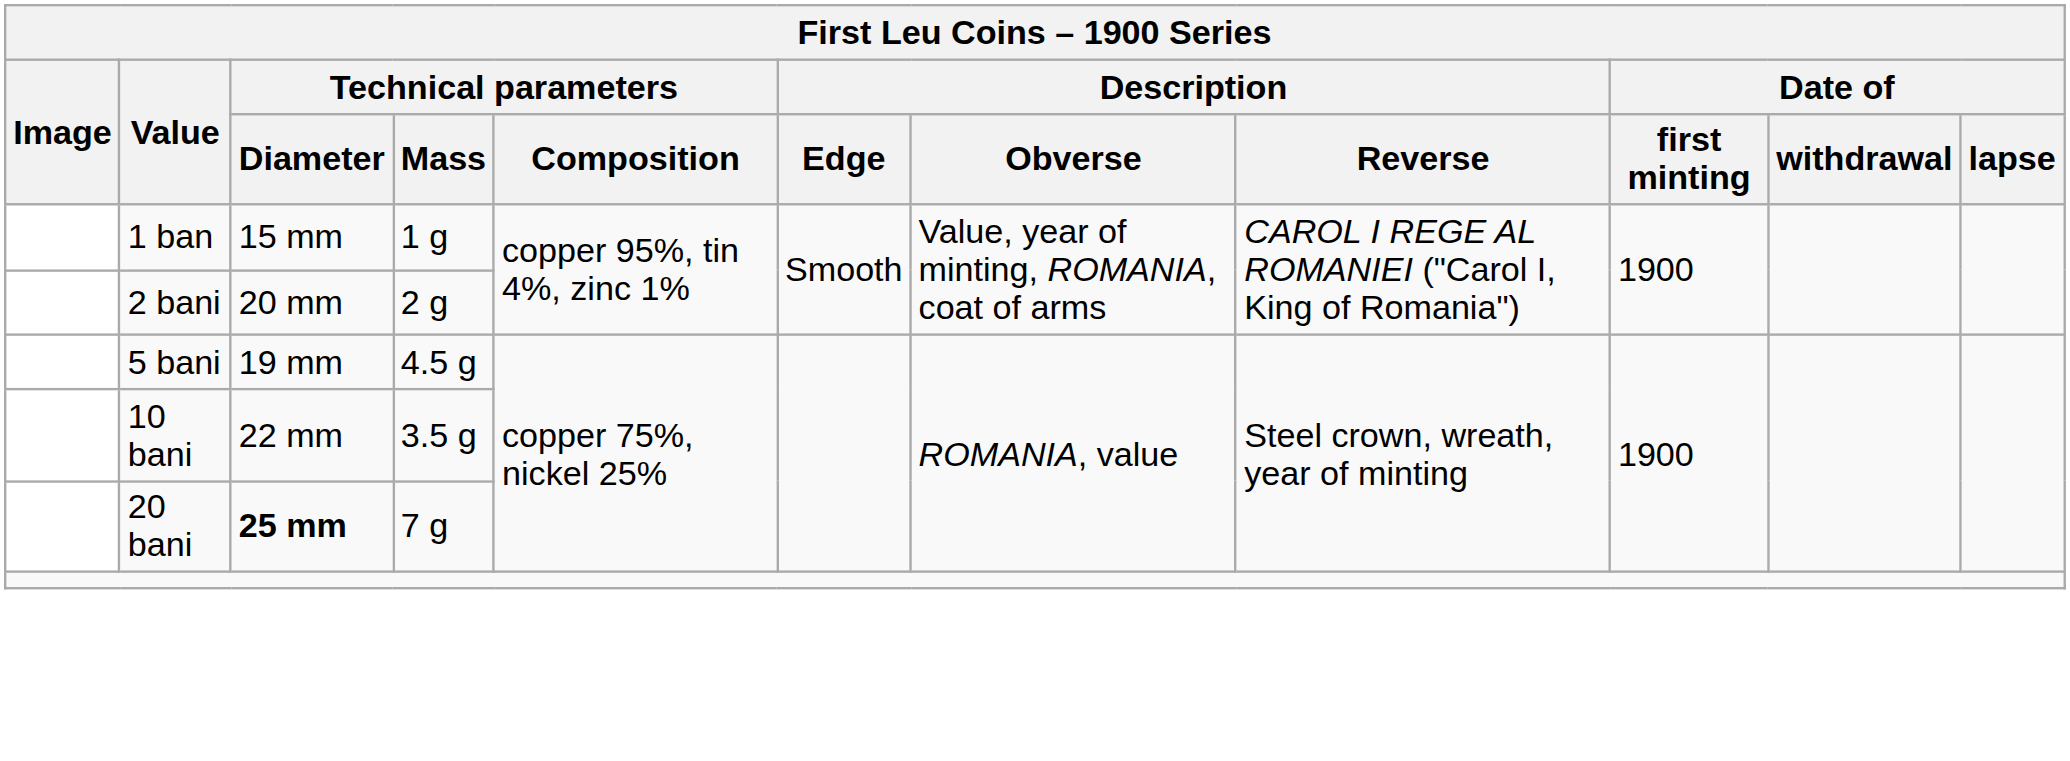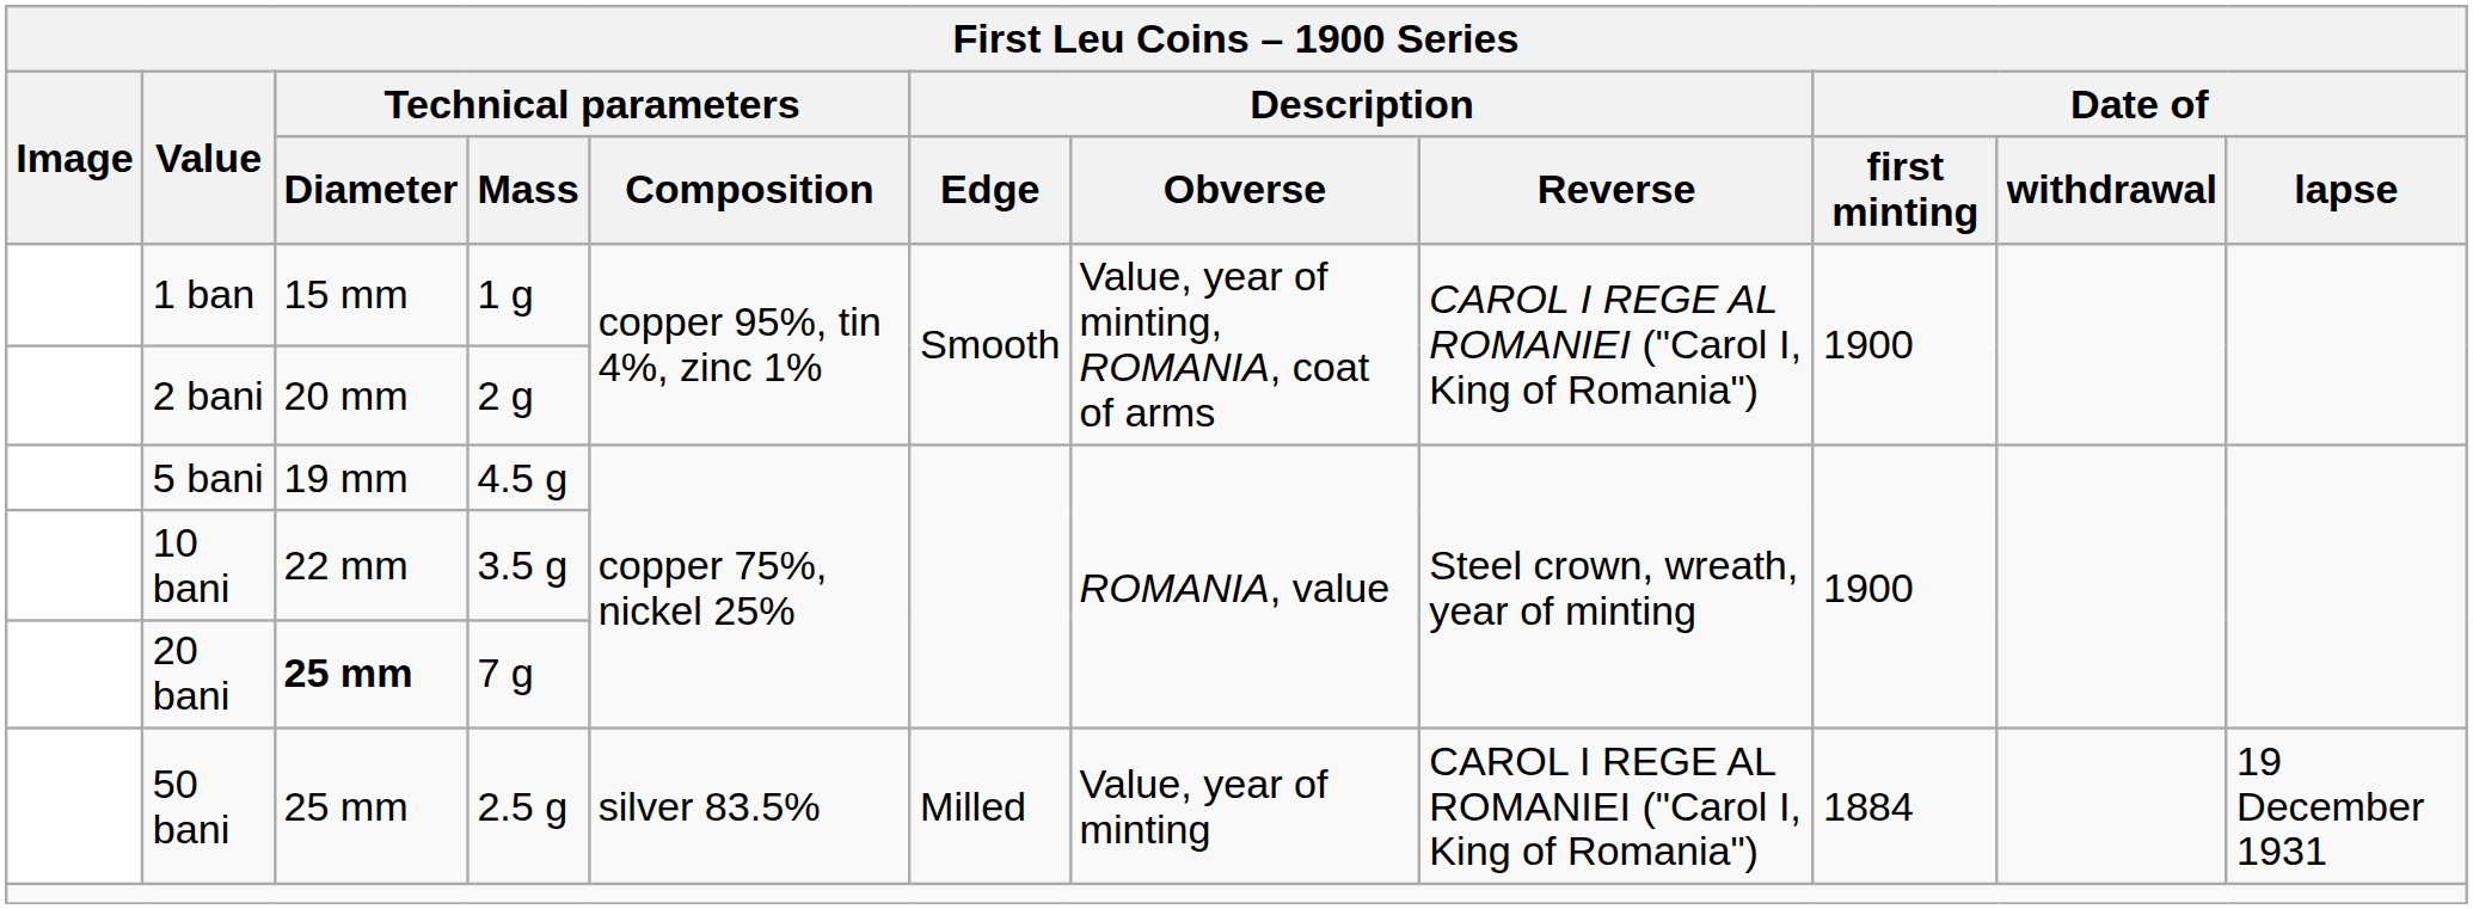+ row: 50 bani | 25 mm | 2.5 g | silver 83.5% | Milled | Value, year of minting | CAROL I REGE AL ROMANIEI ("Carol I, King of Romania") | 1884 | 19 December 1931
